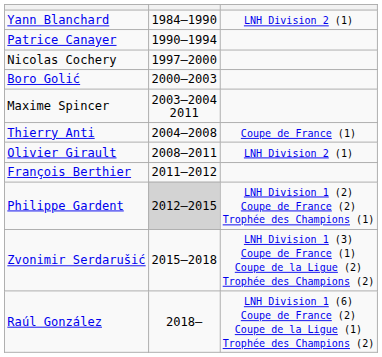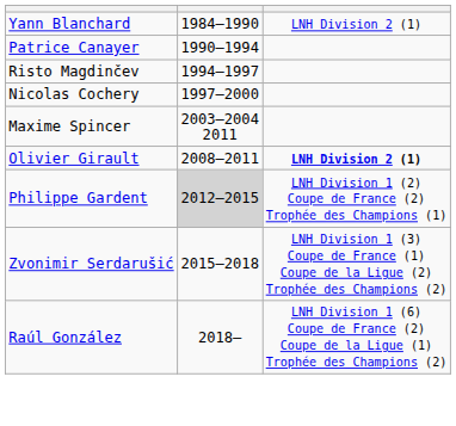+ row: Risto Magdinčev | 1994–1997
- row: Boro Golić | 2000–2003
- row: Thierry Anti | 2004–2008 | Coupe de France (1)
Olivier Girault | column 3: normal -> bold
- row: François Berthier | 2011–2012
